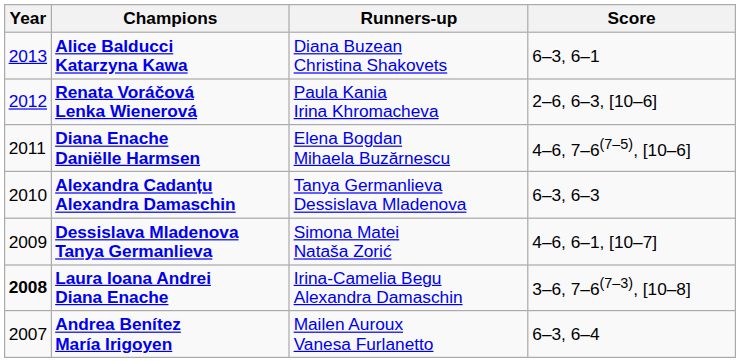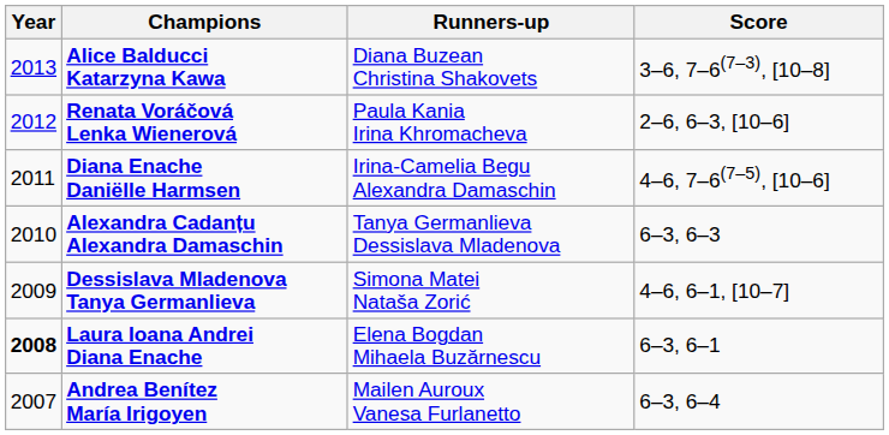Alice Balducci Katarzyna Kawa | Score: 6–3, 6–1 -> 3–6, 7–6(7–3), [10–8]
Diana Enache Daniëlle Harmsen | Runners-up: Elena Bogdan Mihaela Buzărnescu -> Irina-Camelia Begu Alexandra Damaschin
Laura Ioana Andrei Diana Enache | Runners-up: Irina-Camelia Begu Alexandra Damaschin -> Elena Bogdan Mihaela Buzărnescu
Laura Ioana Andrei Diana Enache | Score: 3–6, 7–6(7–3), [10–8] -> 6–3, 6–1
